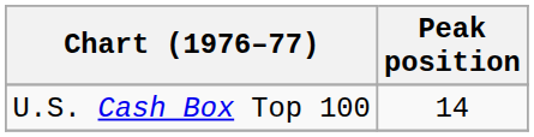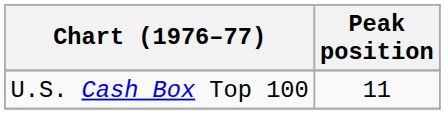U.S. Cash Box Top 100 | Peak position: 14 -> 11
